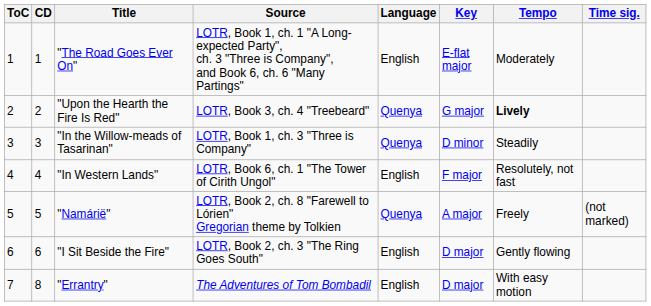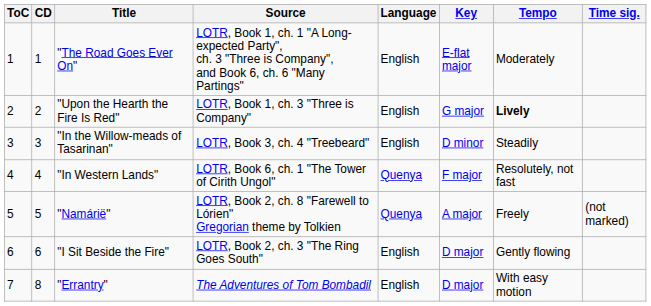"Upon the Hearth the Fire Is Red" | Source: LOTR, Book 3, ch. 4 "Treebeard" -> LOTR, Book 1, ch. 3 "Three is Company"
"Upon the Hearth the Fire Is Red" | Language: Quenya -> English
"In the Willow-meads of Tasarinan" | Source: LOTR, Book 1, ch. 3 "Three is Company" -> LOTR, Book 3, ch. 4 "Treebeard"
"In the Willow-meads of Tasarinan" | Language: Quenya -> English
"In Western Lands" | Language: English -> Quenya
